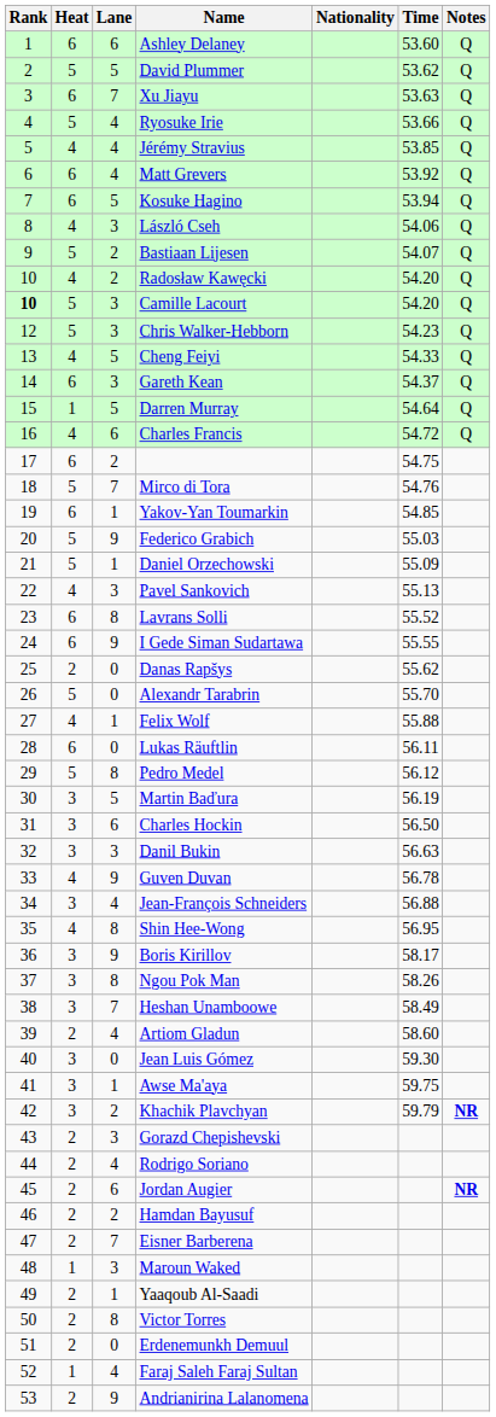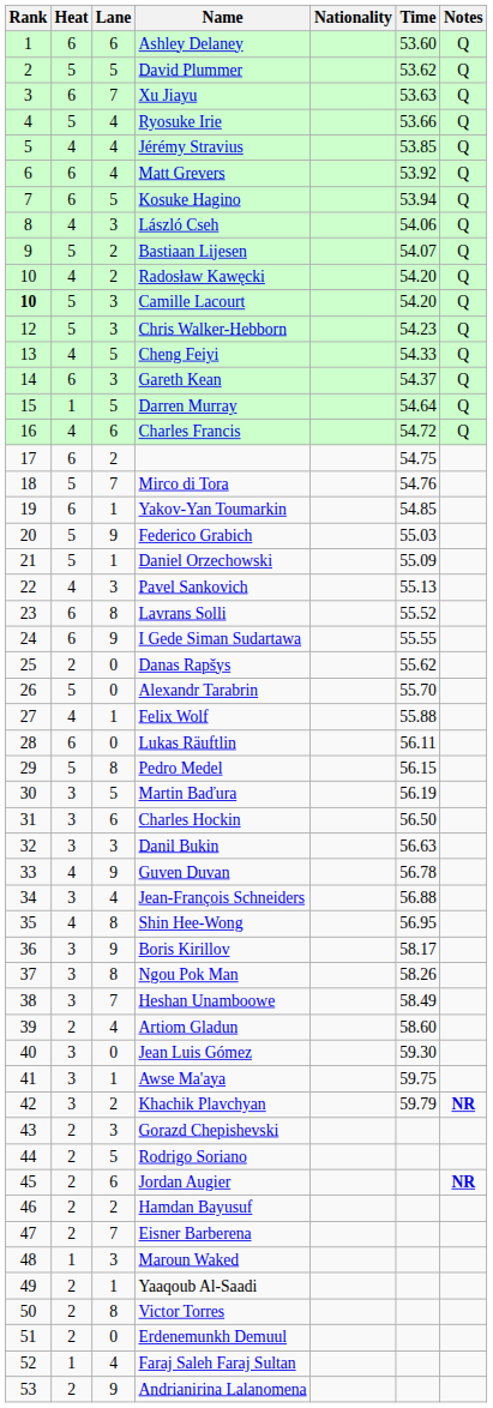Pedro Medel | Time: 56.12 -> 56.15
Rodrigo Soriano | Lane: 4 -> 5
